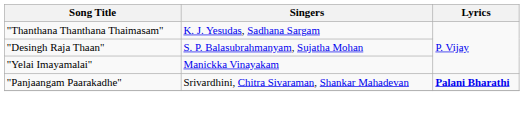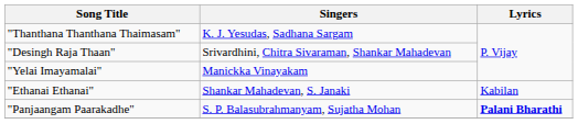"Desingh Raja Thaan" | Singers: S. P. Balasubrahmanyam, Sujatha Mohan -> Srivardhini, Chitra Sivaraman, Shankar Mahadevan
+ row: "Ethanai Ethanai" | Shankar Mahadevan, S. Janaki | Kabilan
"Panjaangam Paarakadhe" | Singers: Srivardhini, Chitra Sivaraman, Shankar Mahadevan -> S. P. Balasubrahmanyam, Sujatha Mohan
